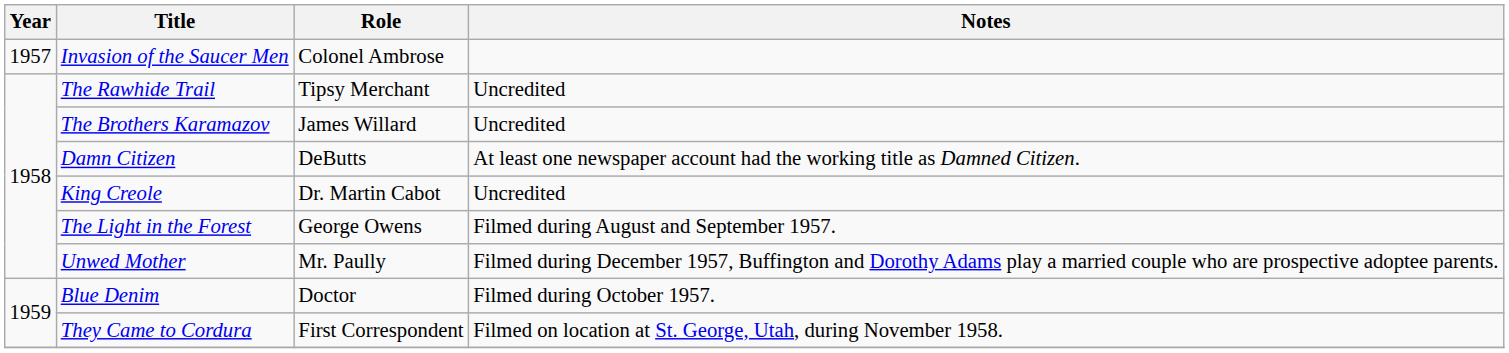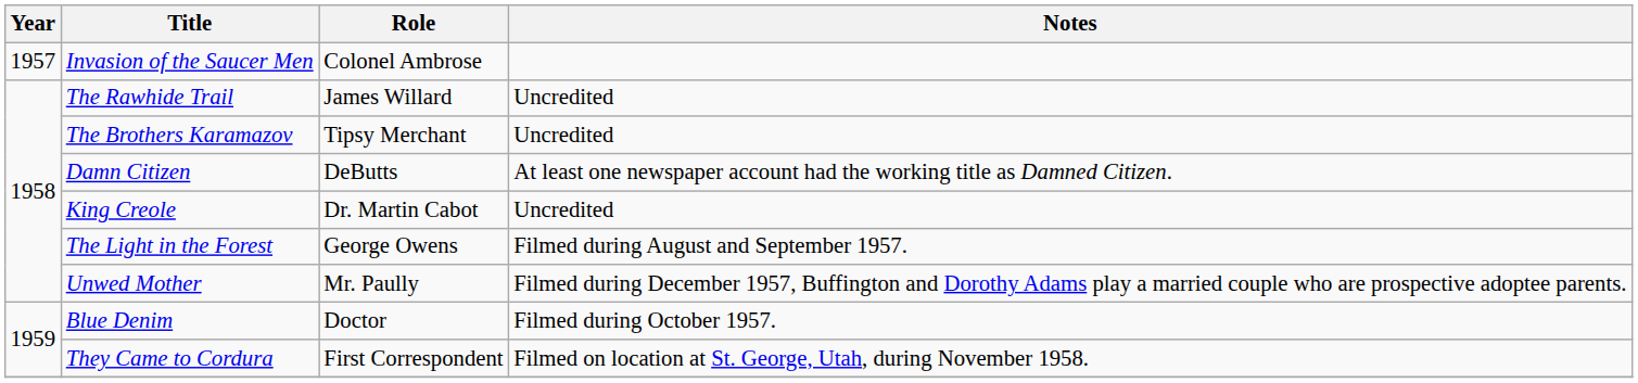The Rawhide Trail | Role: Tipsy Merchant -> James Willard
The Brothers Karamazov | Role: James Willard -> Tipsy Merchant
